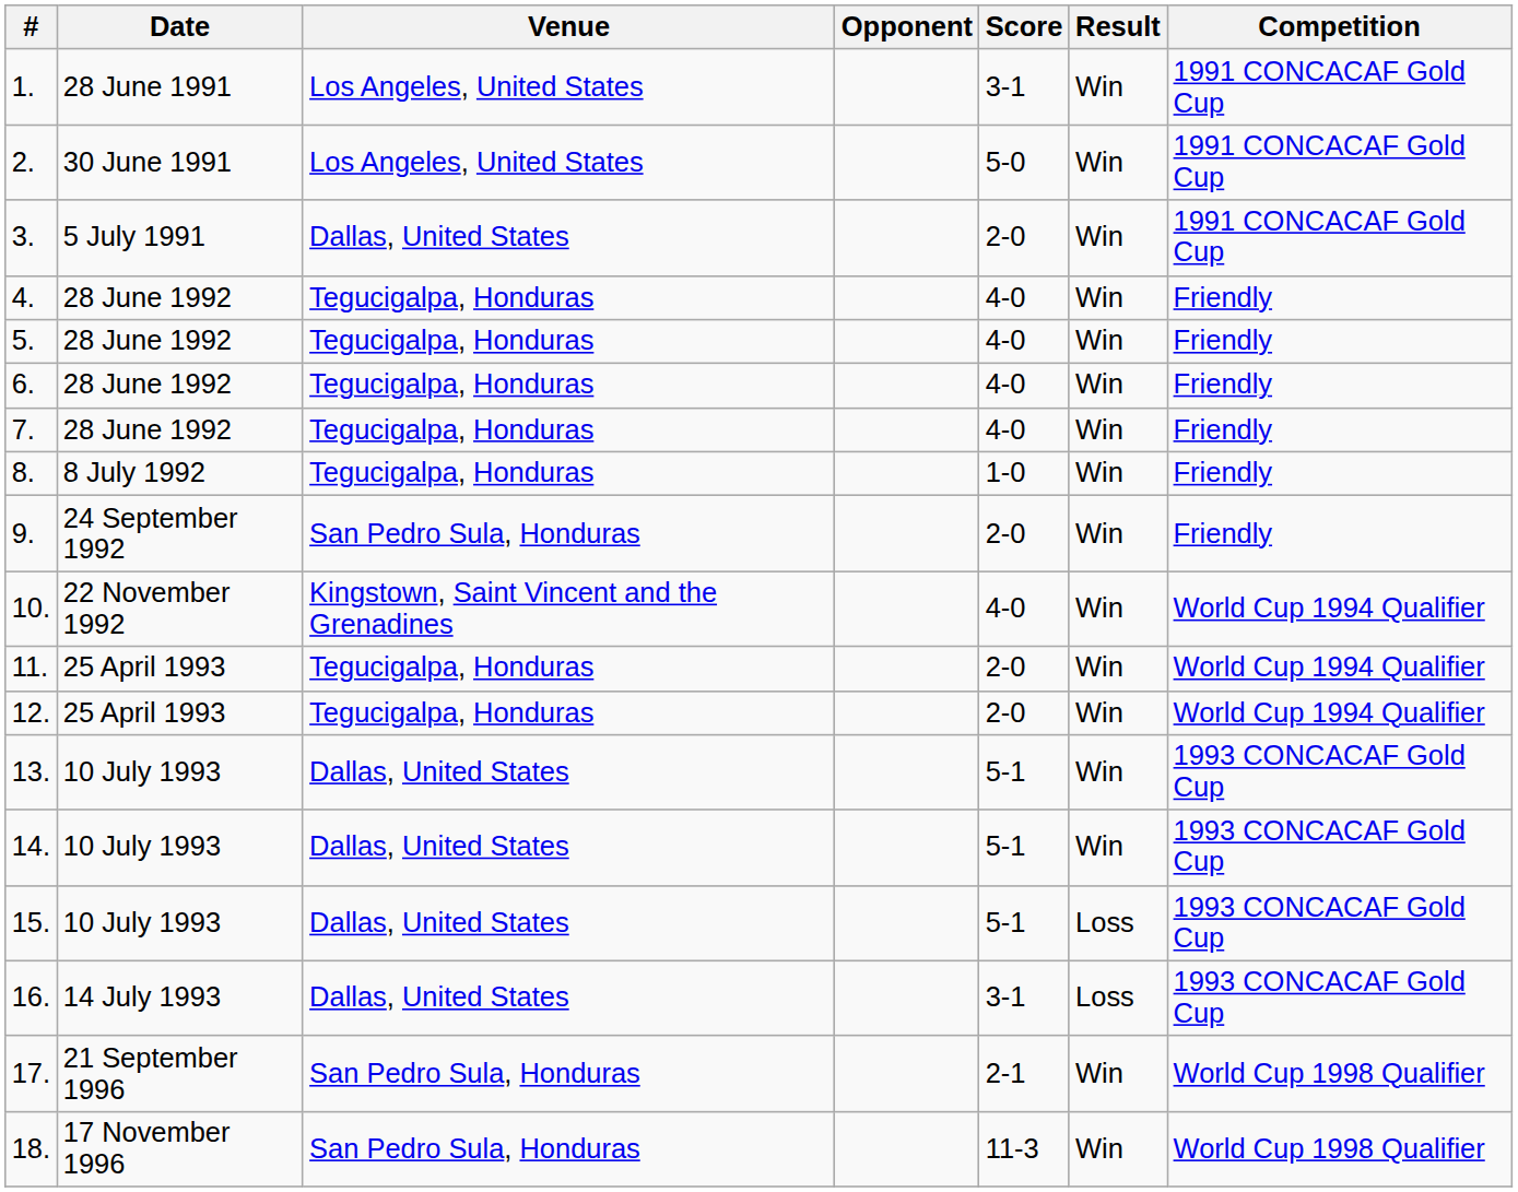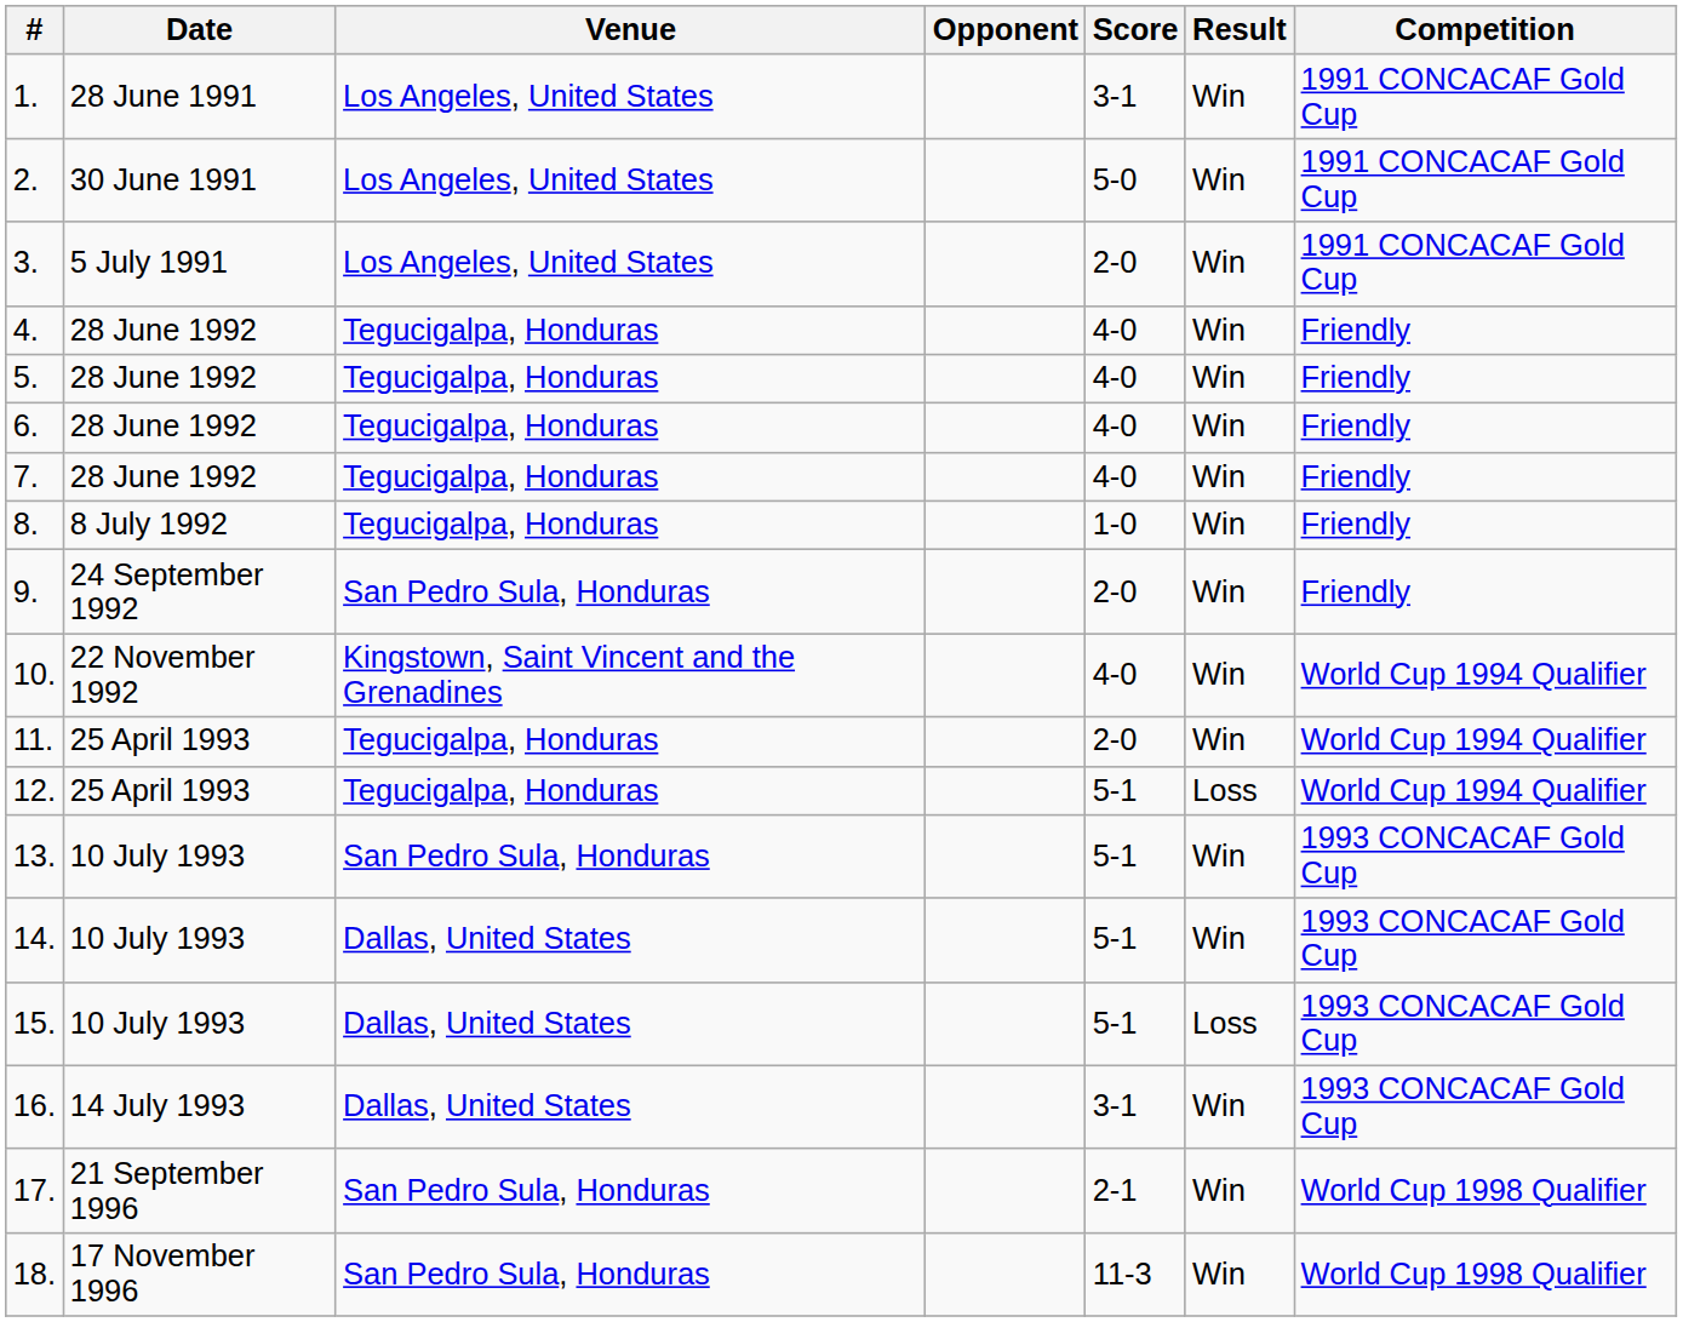3. | Venue: Dallas, United States -> Los Angeles, United States
12. | Score: 2-0 -> 5-1
12. | Result: Win -> Loss
13. | Venue: Dallas, United States -> San Pedro Sula, Honduras
16. | Result: Loss -> Win
